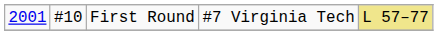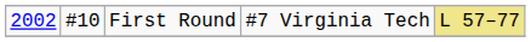First Round | column 1: 2001 -> 2002
